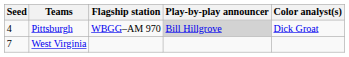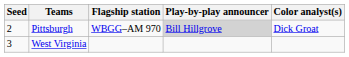Pittsburgh | Seed: 4 -> 2
West Virginia | Seed: 7 -> 3
